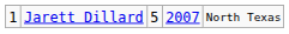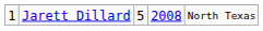Jarett Dillard | column 4: 2007 -> 2008
